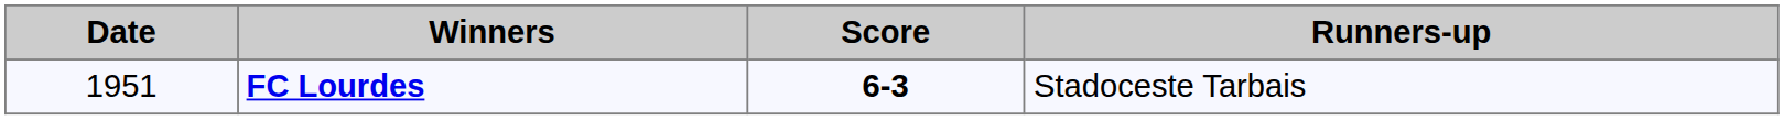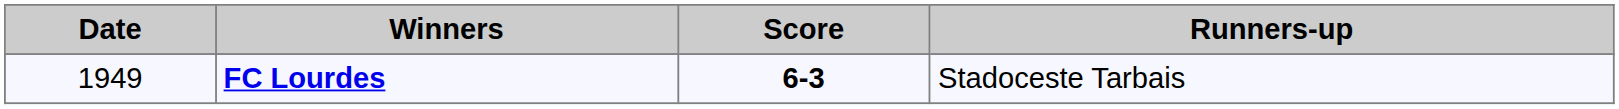FC Lourdes | Date: 1951 -> 1949
